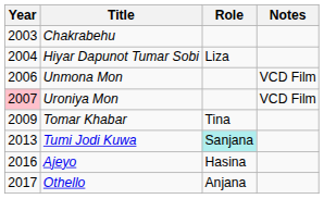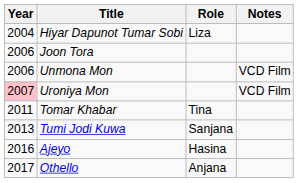- row: 2003 | Chakrabehu
+ row: 2006 | Joon Tora
Tomar Khabar | Year: 2009 -> 2011
Tumi Jodi Kuwa | Role: paleturquoise background -> no background
